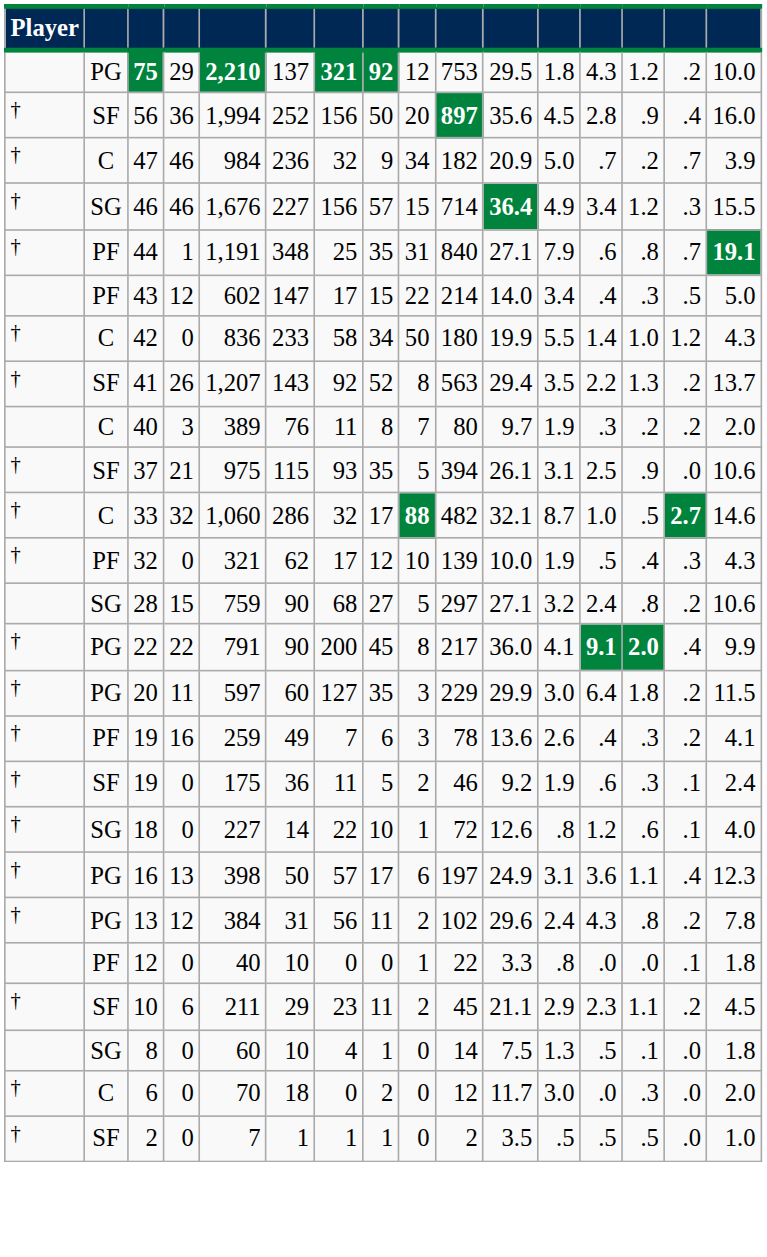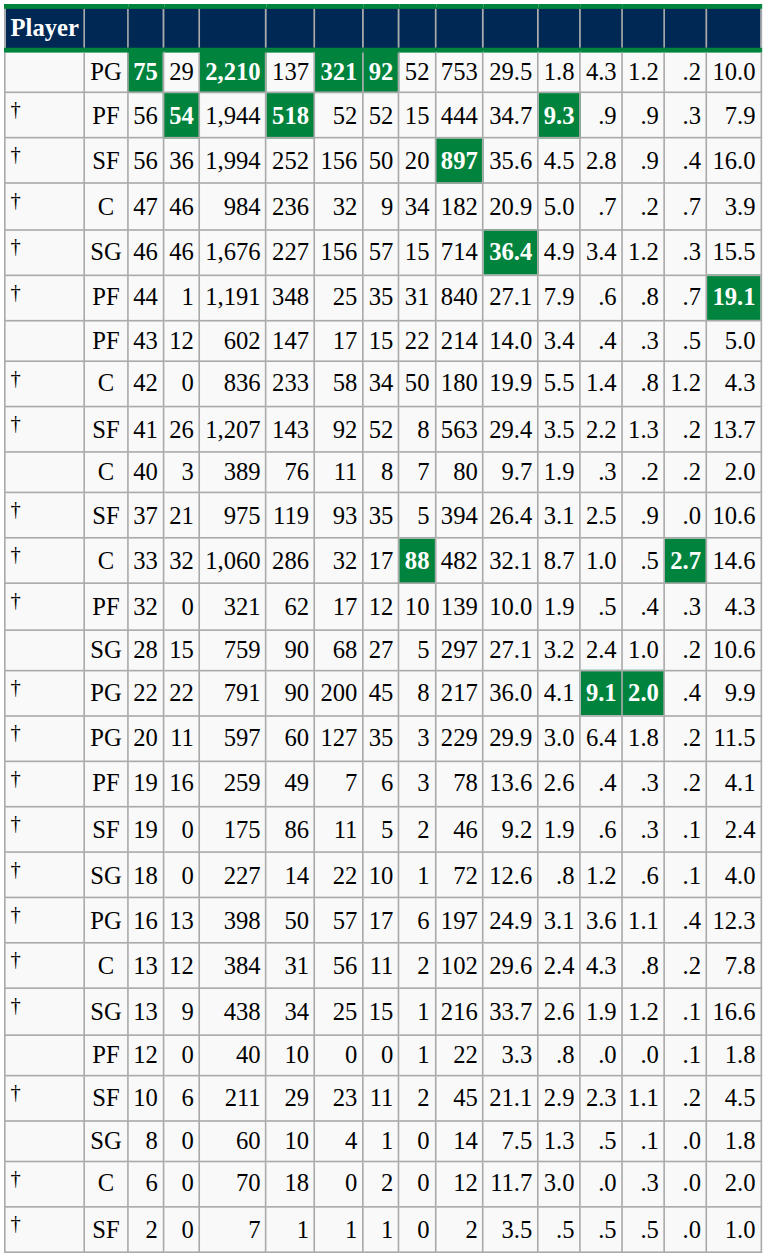75 | column 9: 12 -> 52
+ row: † | PF | 56 | 54 | 1,944 | 518 | 52 | 52 | 15 | 444 | 34.7 | 9.3 | .9 | .9 | .3 | 7.9
42 | column 14: 1.0 -> .8
37 | column 6: 115 -> 119
37 | column 11: 26.1 -> 26.4
28 | column 14: .8 -> 1.0
19 / 0 | column 6: 36 -> 86
13 / 12 | column 2: PG -> C
+ row: † | SG | 13 | 9 | 438 | 34 | 25 | 15 | 1 | 216 | 33.7 | 2.6 | 1.9 | 1.2 | .1 | 16.6
